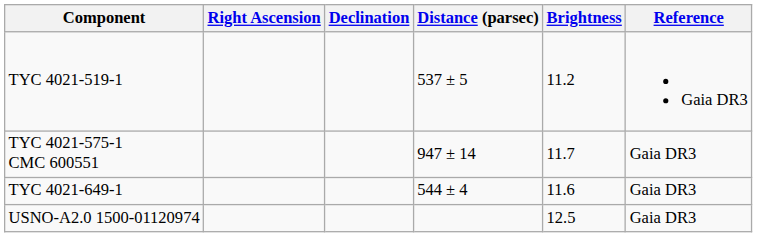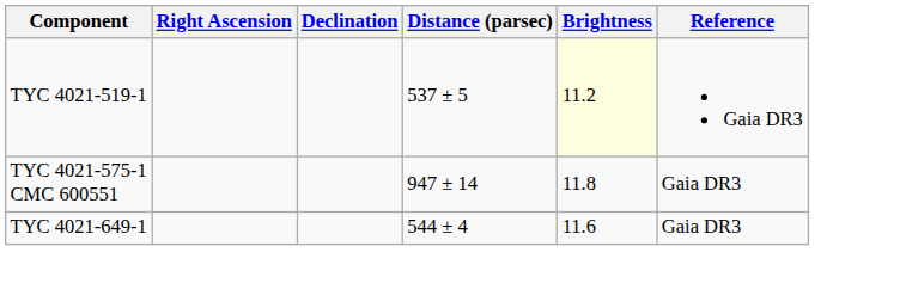TYC 4021-519-1 | Brightness: no background -> lightyellow background
TYC 4021-575-1 CMC 600551 | Brightness: 11.7 -> 11.8
- row: USNO-A2.0 1500-01120974 | 12.5 | Gaia DR3
